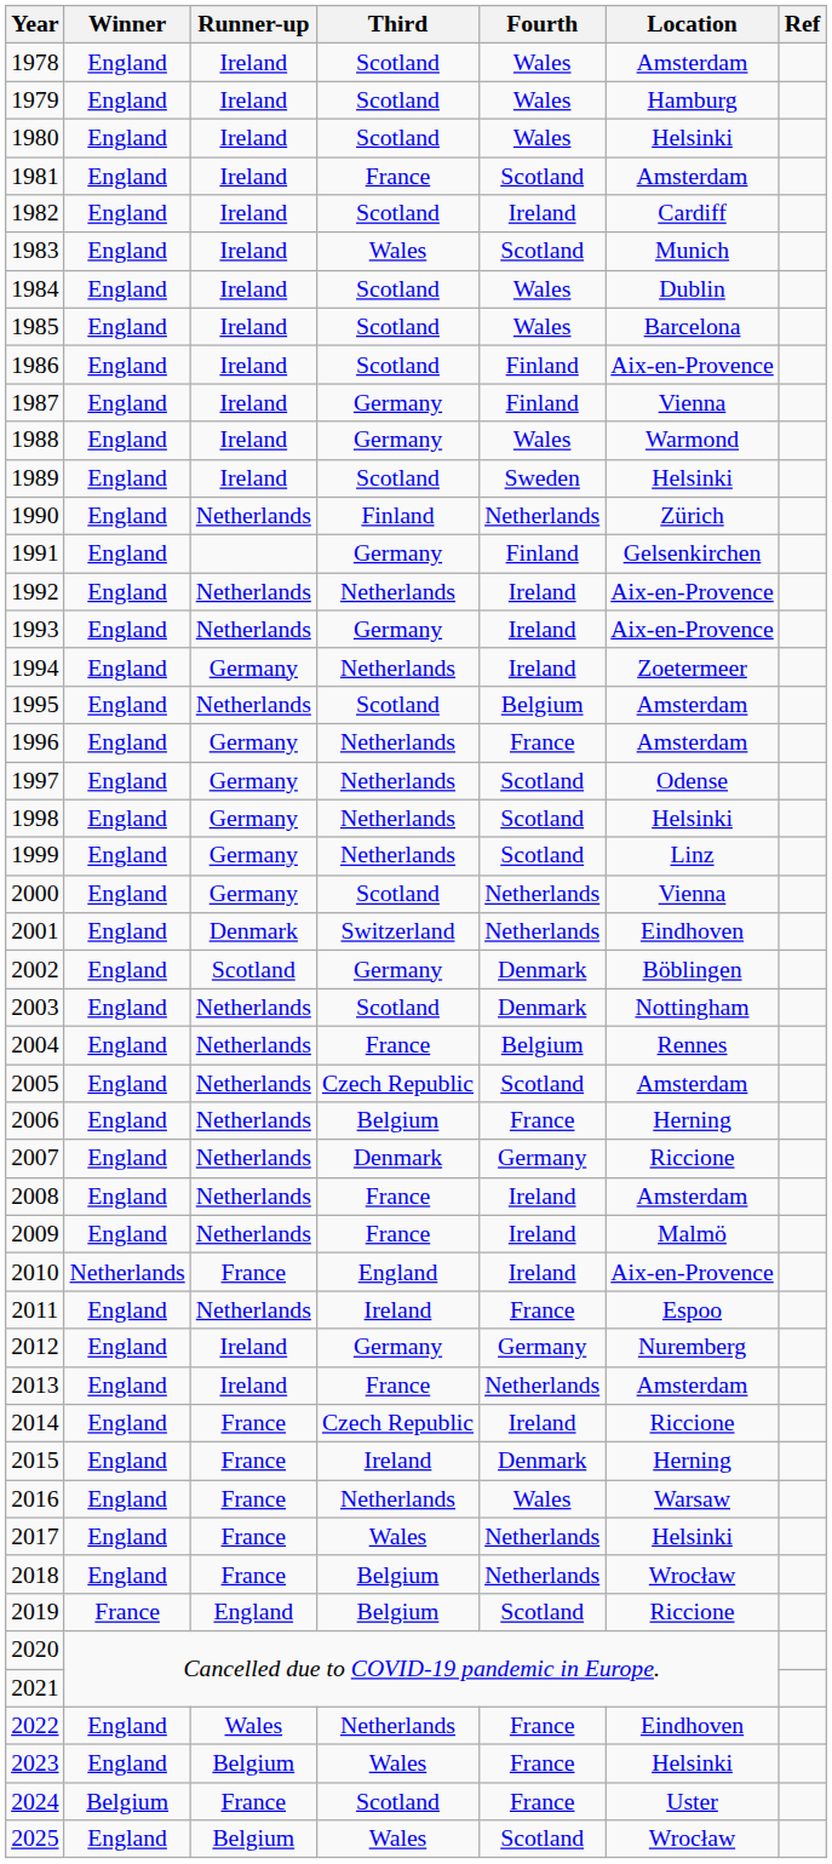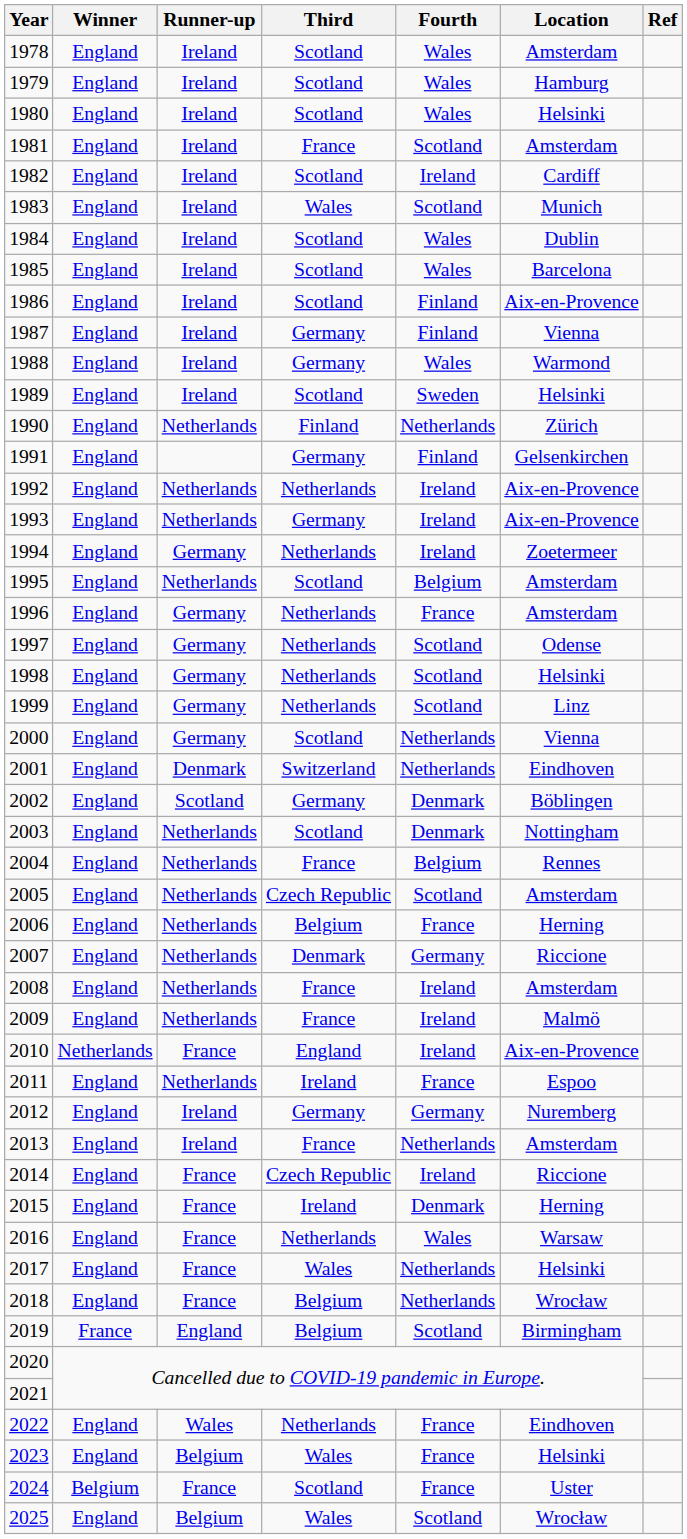2019 | Location: Riccione -> Birmingham
